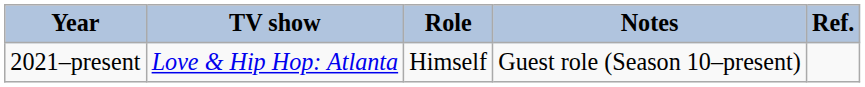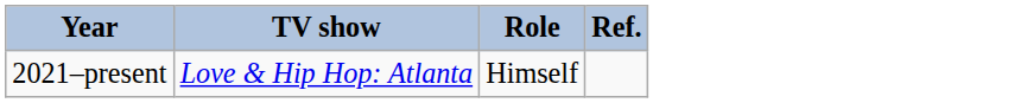- column: Notes | Guest role (Season 10–present)
